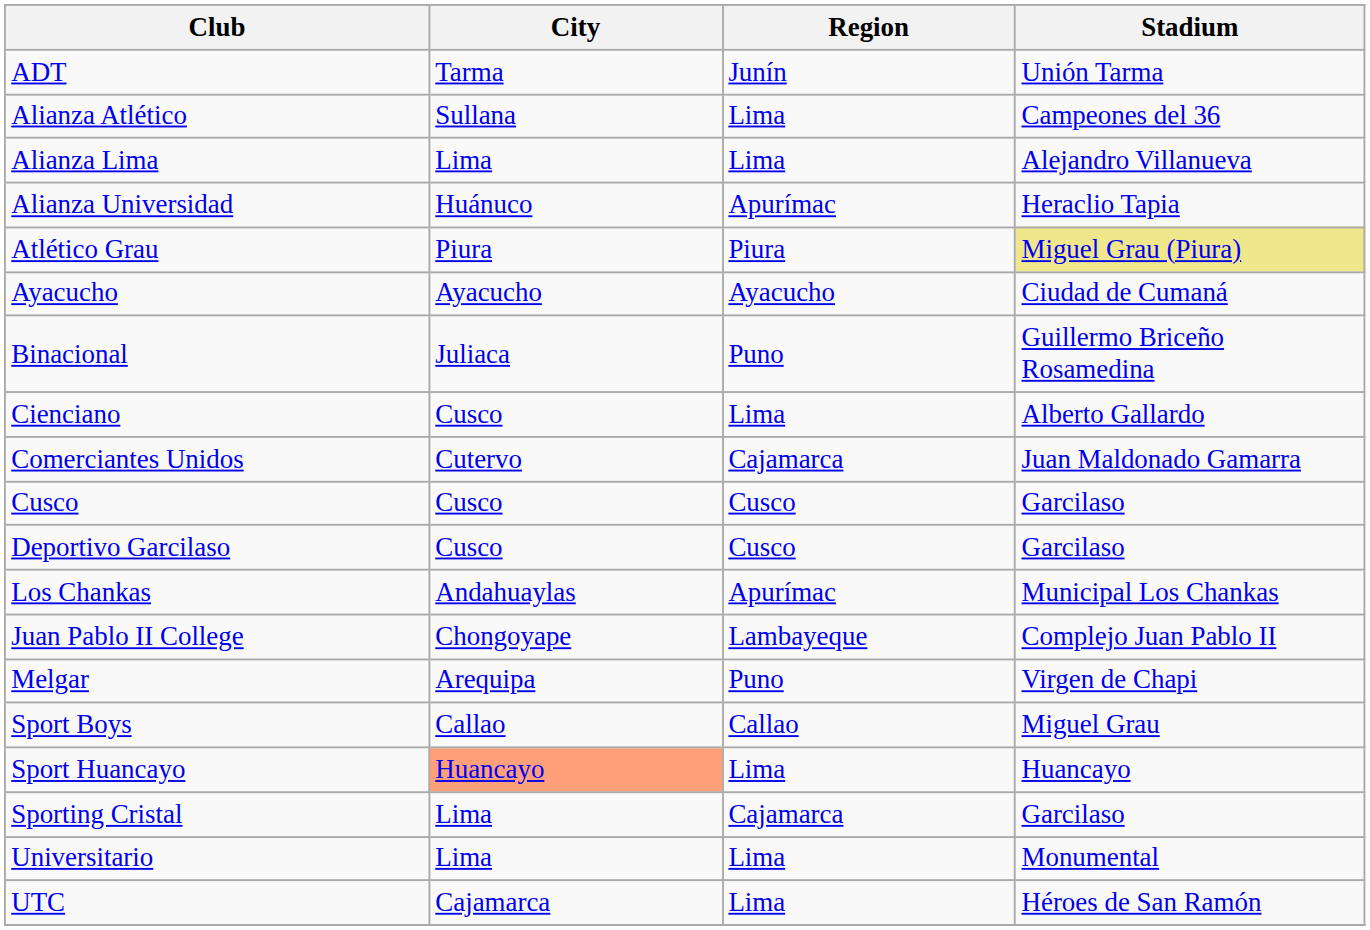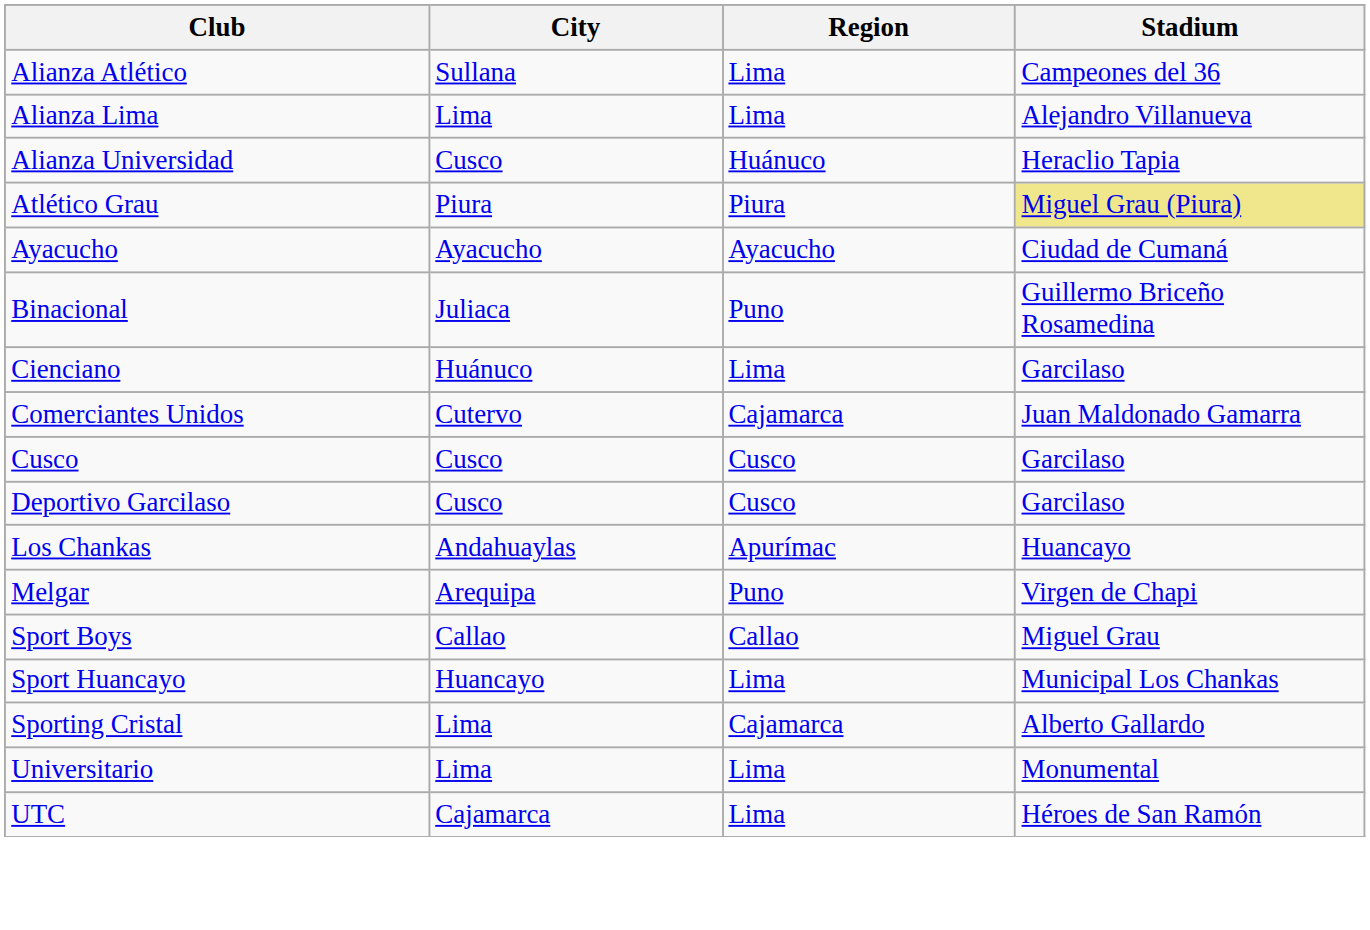- row: ADT | Tarma | Junín | Unión Tarma
Alianza Universidad | City: Huánuco -> Cusco
Alianza Universidad | Region: Apurímac -> Huánuco
Cienciano | City: Cusco -> Huánuco
Cienciano | Stadium: Alberto Gallardo -> Garcilaso
Los Chankas | Stadium: Municipal Los Chankas -> Huancayo
- row: Juan Pablo II College | Chongoyape | Lambayeque | Complejo Juan Pablo II
Sport Huancayo | City: lightsalmon background -> no background
Sport Huancayo | Stadium: Huancayo -> Municipal Los Chankas
Sporting Cristal | Stadium: Garcilaso -> Alberto Gallardo
